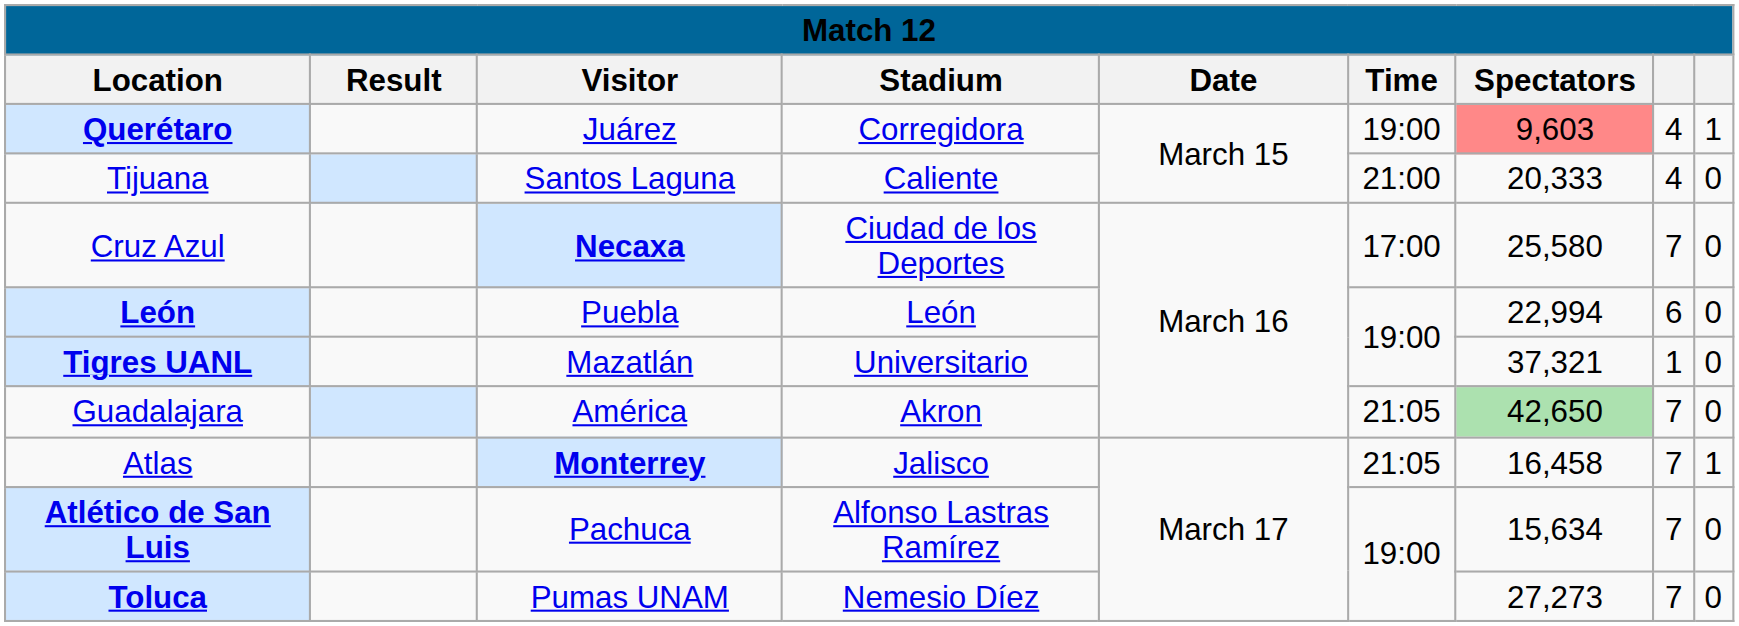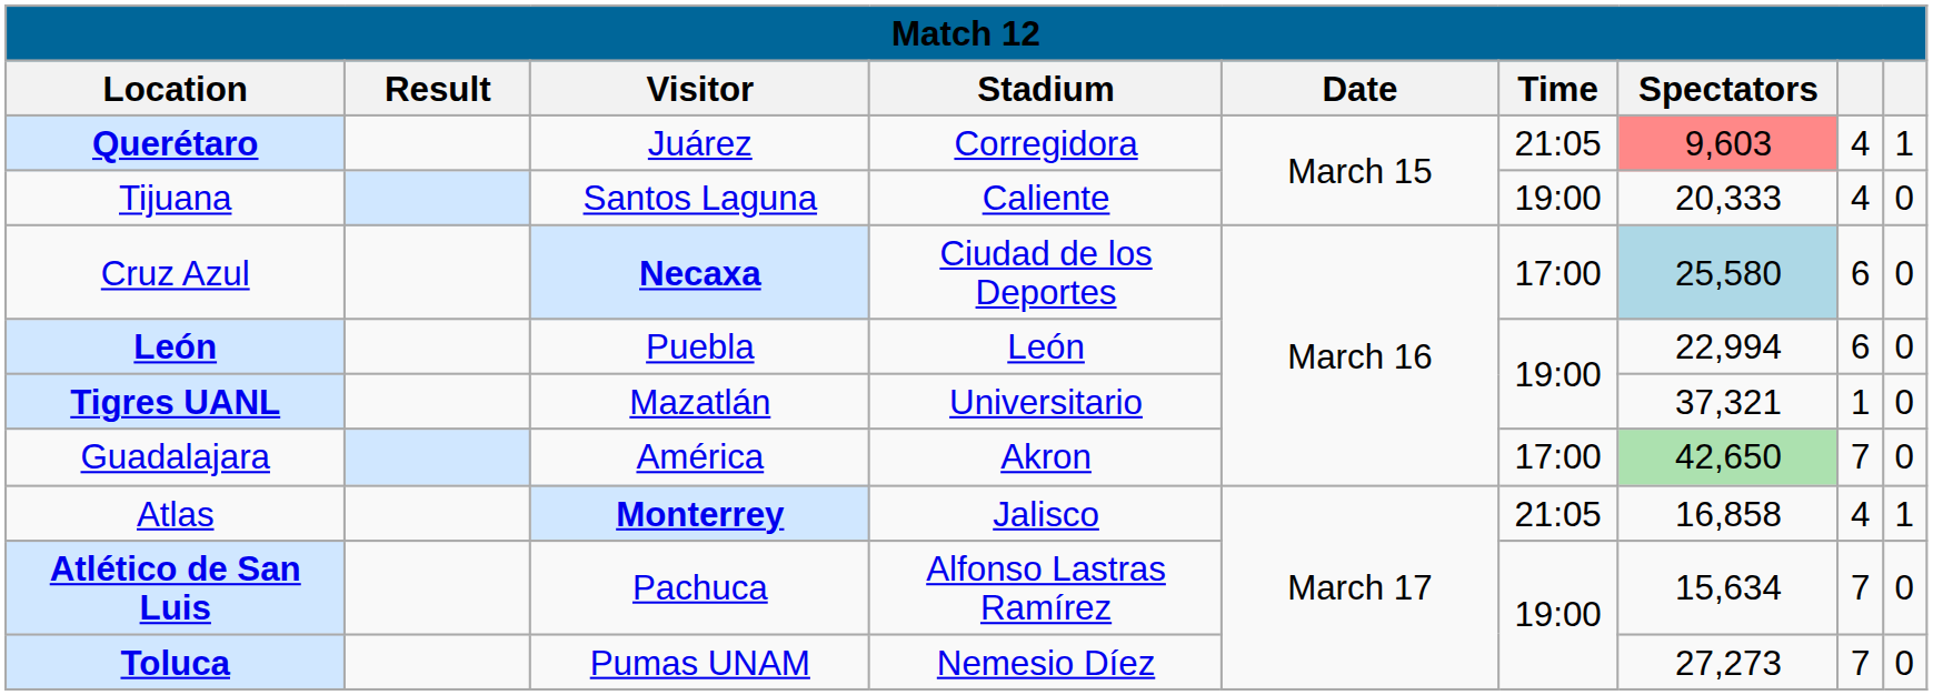Querétaro | Time: 19:00 -> 21:05
Tijuana | Time: 21:00 -> 19:00
Cruz Azul | Spectators: no background -> lightblue background
Cruz Azul | column 8: 7 -> 6
Guadalajara | Time: 21:05 -> 17:00
Atlas | Spectators: 16,458 -> 16,858
Atlas | column 8: 7 -> 4
